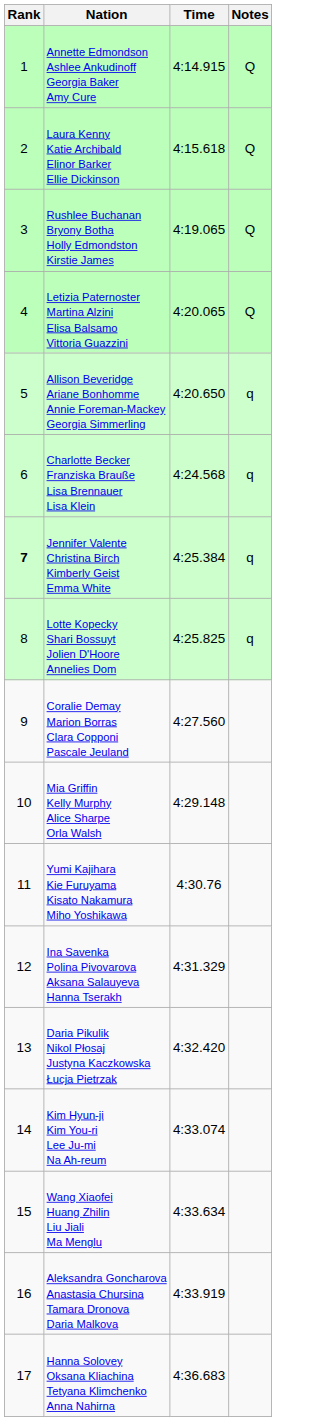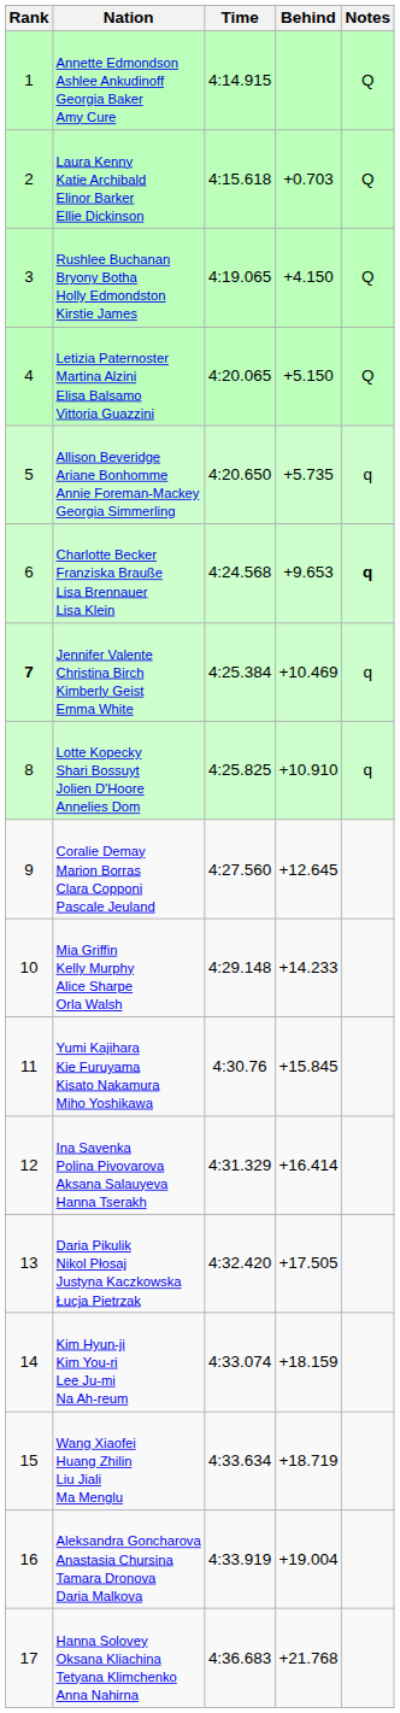+ column: Behind | +0.703 | +4.150 | +5.150 | +5.735 | +9.653 | +10.469 | +10.910 | +12.645 | +14.233 | +15.845 | +16.414 | +17.505 | +18.159 | +18.719 | +19.004 | +21.768
Charlotte Becker Franziska Brauße Lisa Brennauer Lisa Klein | Notes: normal -> bold
